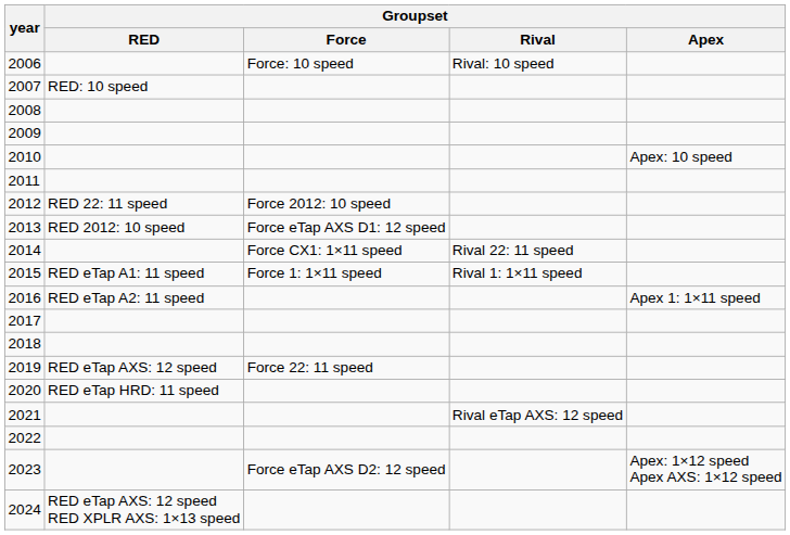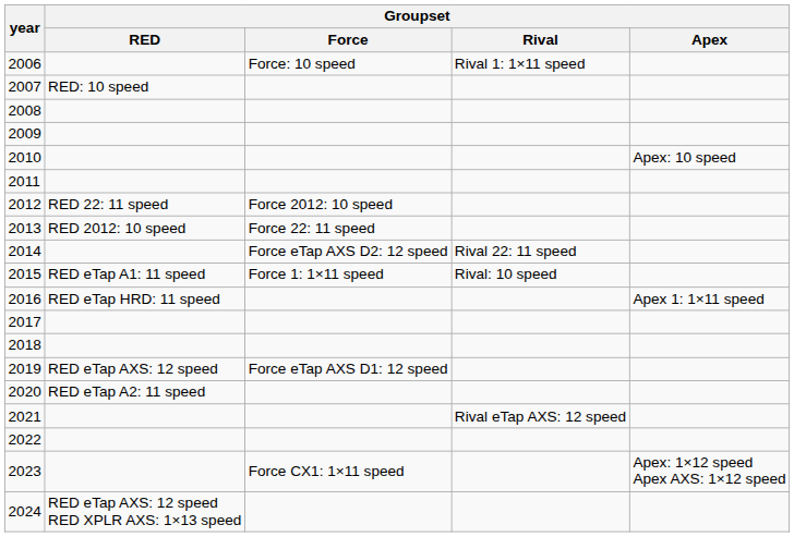2006 | Groupset / Rival: Rival: 10 speed -> Rival 1: 1×11 speed
2013 | Groupset / Force: Force eTap AXS D1: 12 speed -> Force 22: 11 speed
2014 | Groupset / Force: Force CX1: 1×11 speed -> Force eTap AXS D2: 12 speed
2015 | Groupset / Rival: Rival 1: 1×11 speed -> Rival: 10 speed
2016 | Groupset / RED: RED eTap A2: 11 speed -> RED eTap HRD: 11 speed
2019 | Groupset / Force: Force 22: 11 speed -> Force eTap AXS D1: 12 speed
2020 | Groupset / RED: RED eTap HRD: 11 speed -> RED eTap A2: 11 speed
2023 | Groupset / Force: Force eTap AXS D2: 12 speed -> Force CX1: 1×11 speed
